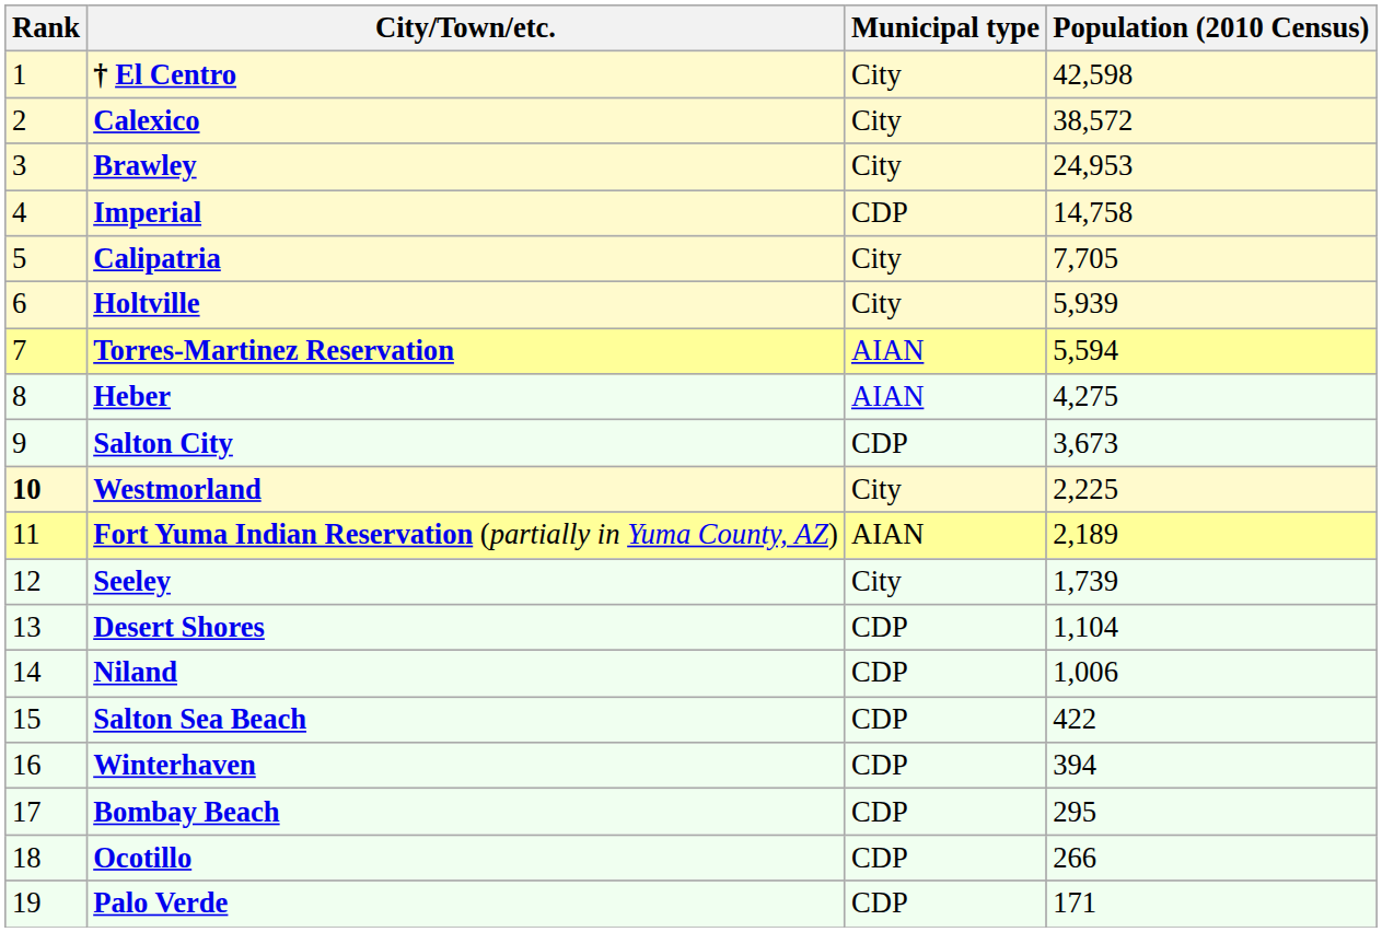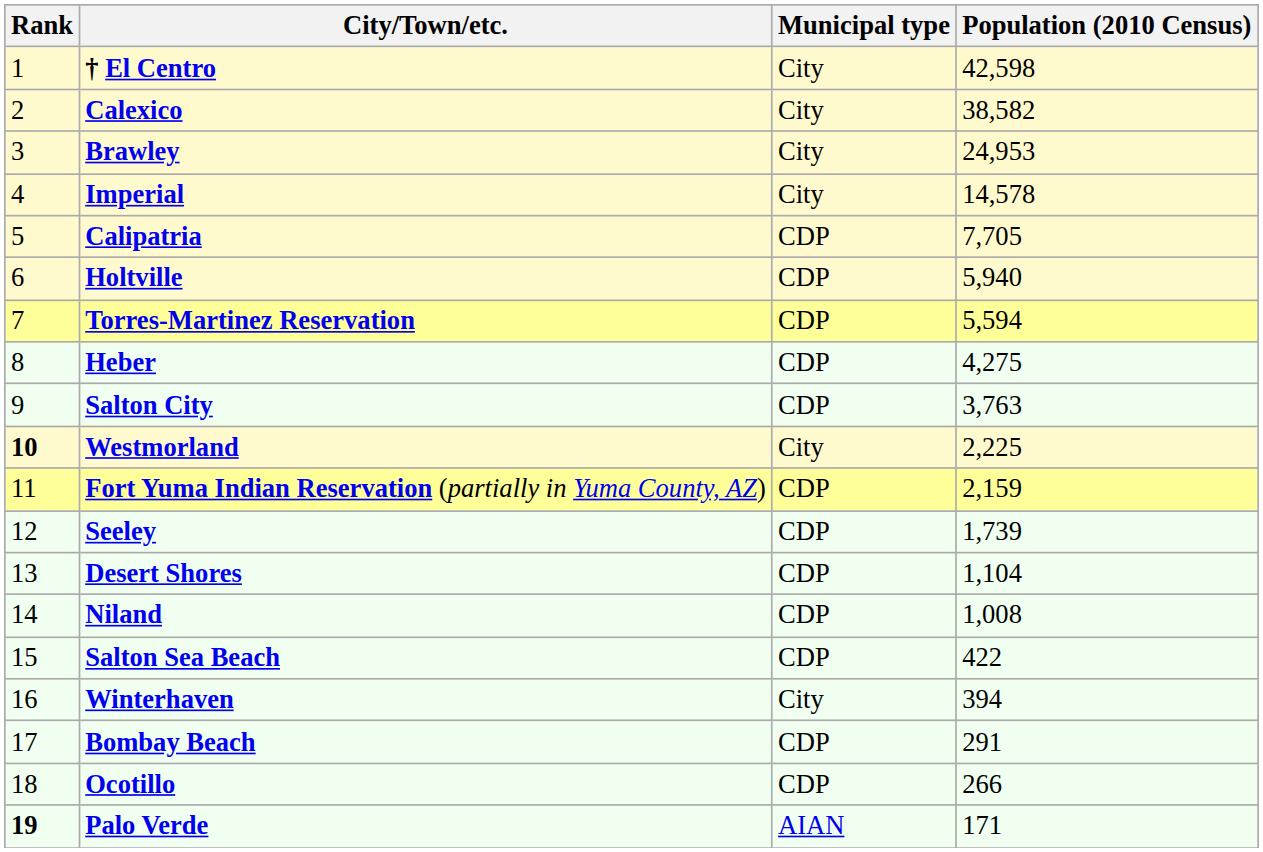Calexico | Population (2010 Census): 38,572 -> 38,582
Imperial | Municipal type: CDP -> City
Imperial | Population (2010 Census): 14,758 -> 14,578
Calipatria | Municipal type: City -> CDP
Holtville | Municipal type: City -> CDP
Holtville | Population (2010 Census): 5,939 -> 5,940
Torres-Martinez Reservation | Municipal type: AIAN -> CDP
Heber | Municipal type: AIAN -> CDP
Salton City | Population (2010 Census): 3,673 -> 3,763
Fort Yuma Indian Reservation (partially in Yuma County, AZ) | Municipal type: AIAN -> CDP
Fort Yuma Indian Reservation (partially in Yuma County, AZ) | Population (2010 Census): 2,189 -> 2,159
Seeley | Municipal type: City -> CDP
Niland | Population (2010 Census): 1,006 -> 1,008
Winterhaven | Municipal type: CDP -> City
Bombay Beach | Population (2010 Census): 295 -> 291
Palo Verde | Rank: normal -> bold
Palo Verde | Municipal type: CDP -> AIAN
